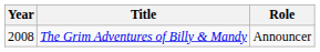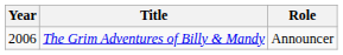The Grim Adventures of Billy & Mandy | Year: 2008 -> 2006
